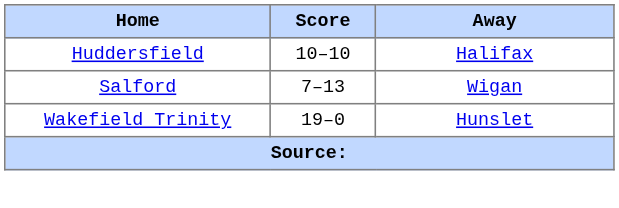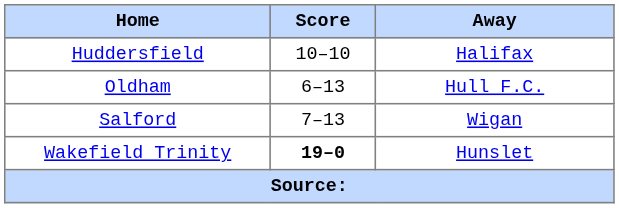+ row: Oldham | 6–13 | Hull F.C.
Wakefield Trinity | Score: normal -> bold
